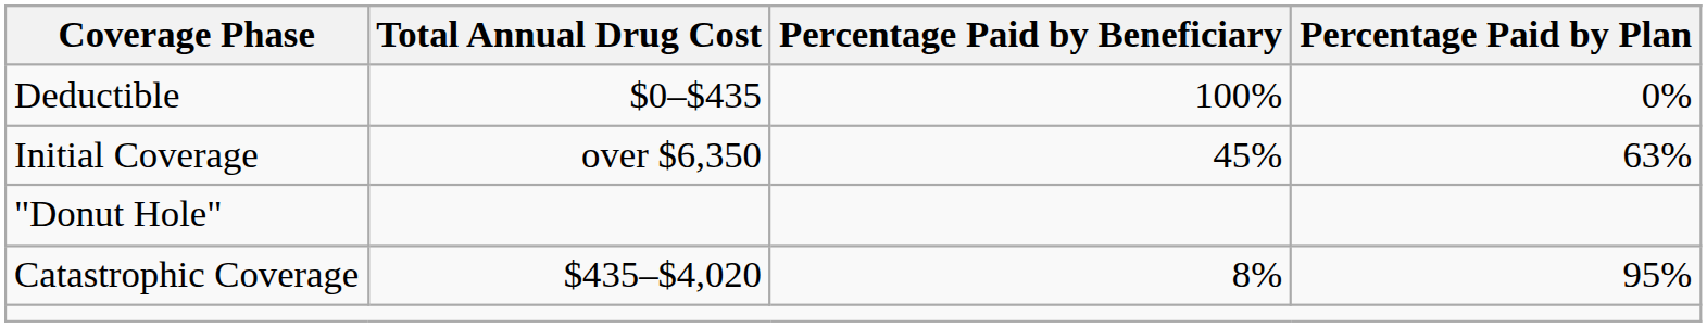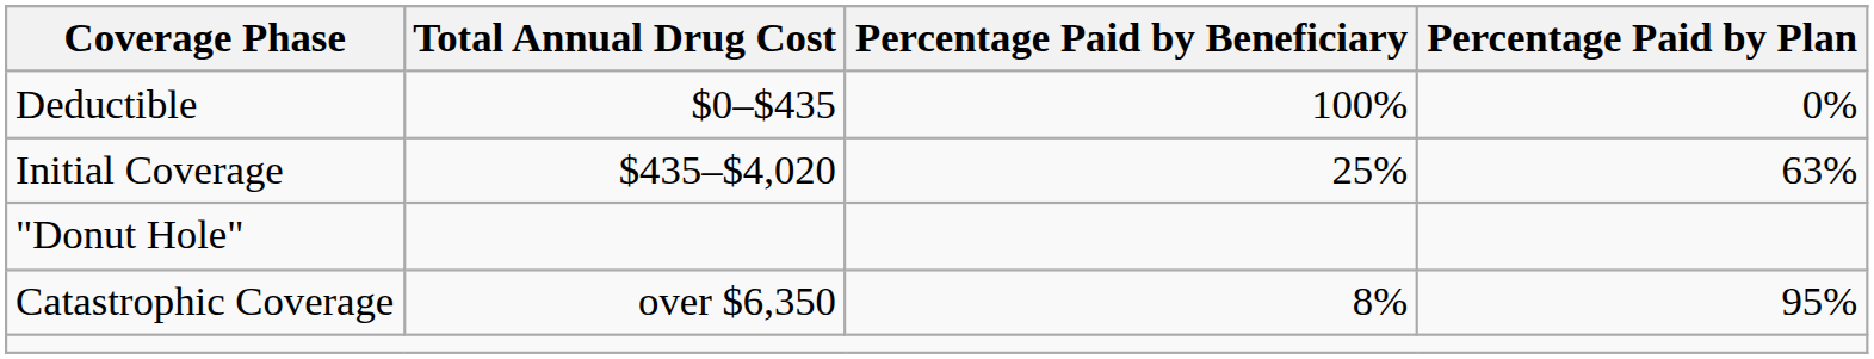Initial Coverage | Total Annual Drug Cost: over $6,350 -> $435–$4,020
Initial Coverage | Percentage Paid by Beneficiary: 45% -> 25%
Catastrophic Coverage | Total Annual Drug Cost: $435–$4,020 -> over $6,350
